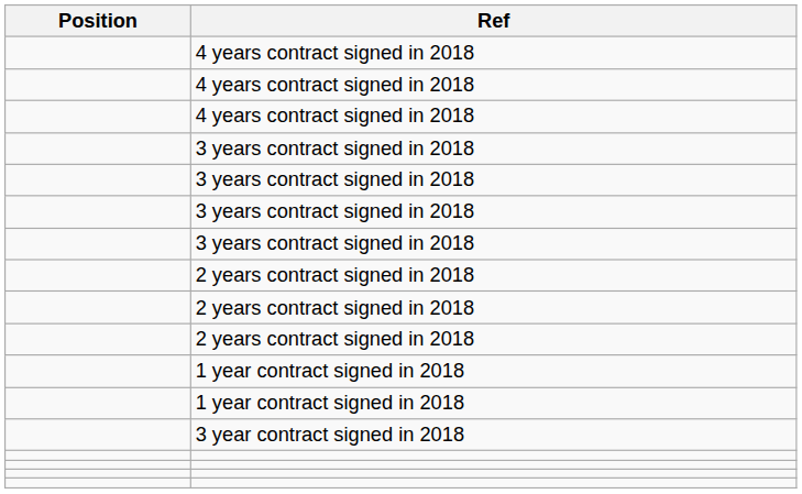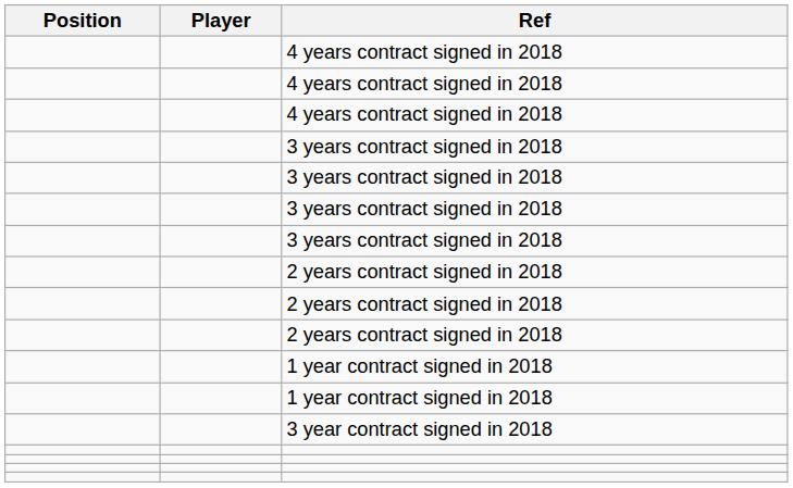+ column: Player
